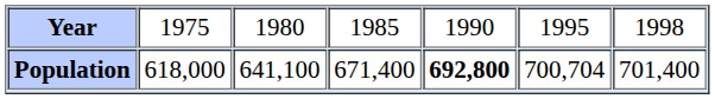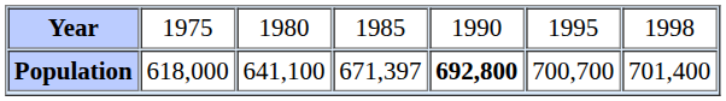Population | column 4: 671,400 -> 671,397
Population | column 6: 700,704 -> 700,700
